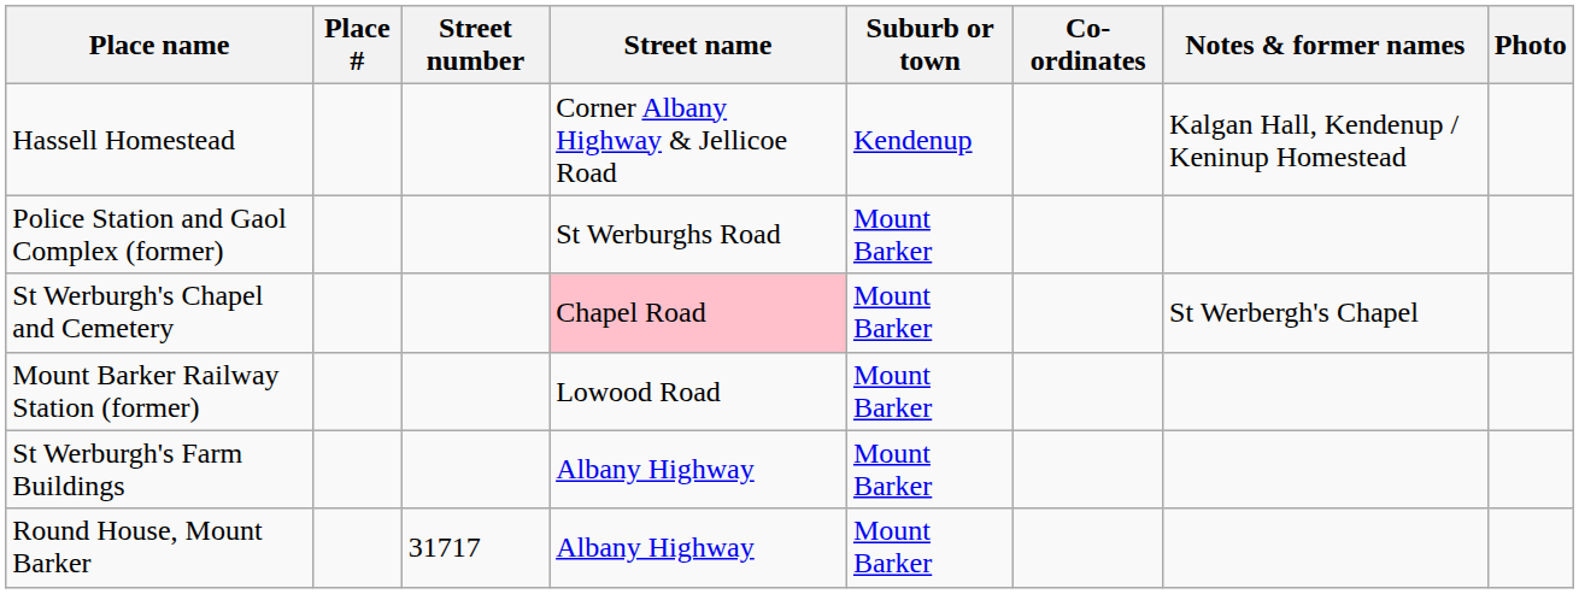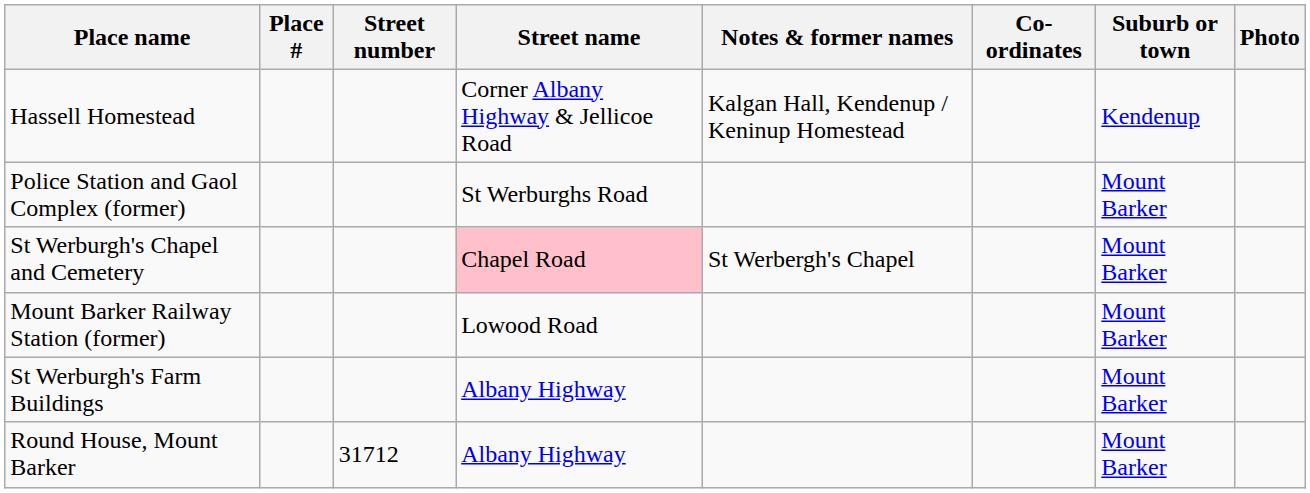columns swapped: Suburb or town <-> Notes & former names
Round House, Mount Barker | Street number: 31717 -> 31712
